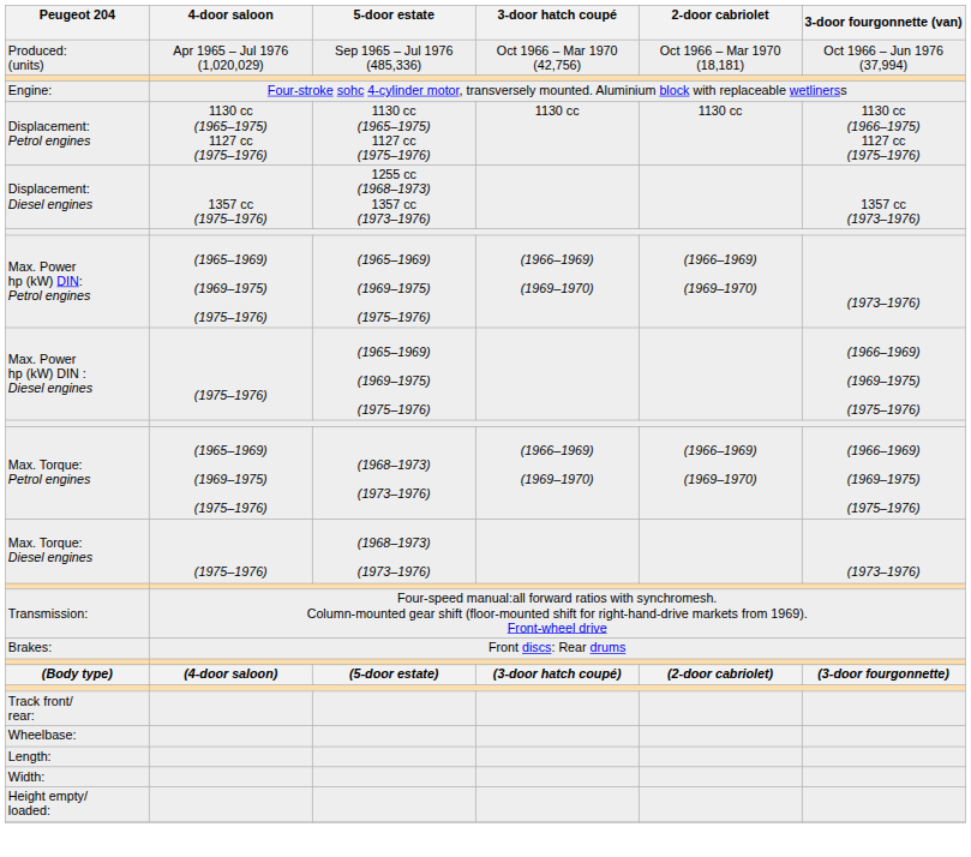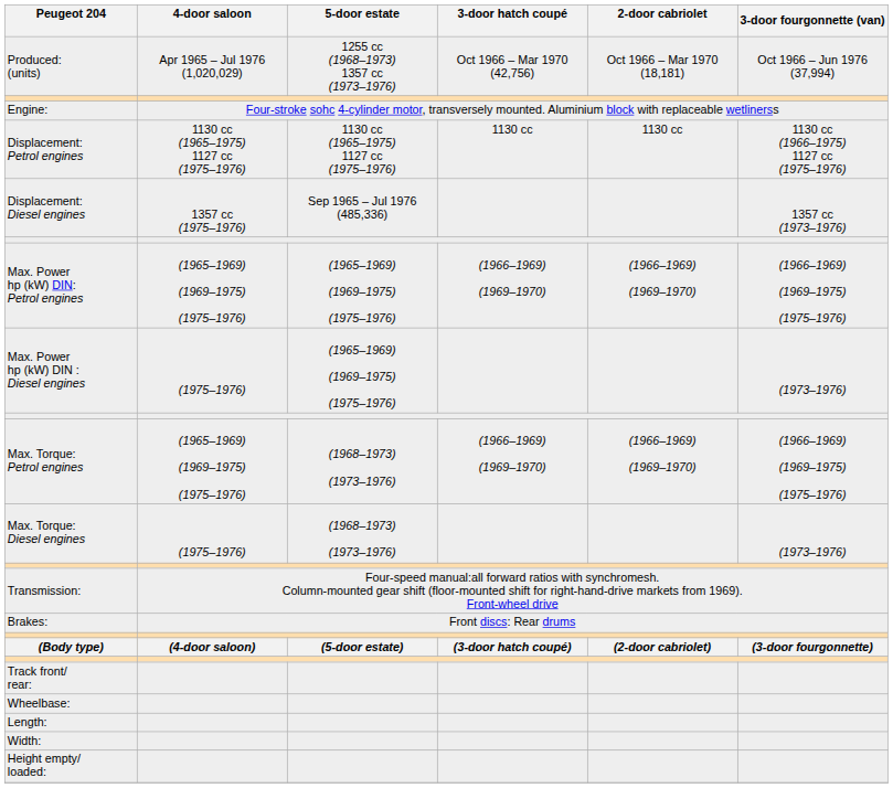Produced: (units) | 5-door estate: Sep 1965 – Jul 1976 (485,336) -> 1255 cc (1968–1973) 1357 cc (1973–1976)
Displacement: Diesel engines | 5-door estate: 1255 cc (1968–1973) 1357 cc (1973–1976) -> Sep 1965 – Jul 1976 (485,336)
Max. Power hp (kW) DIN: Petrol engines | 3-door fourgonnette (van): (1973–1976) -> (1966–1969) (1969–1975) (1975–1976)
Max. Power hp (kW) DIN : Diesel engines | 3-door fourgonnette (van): (1966–1969) (1969–1975) (1975–1976) -> (1973–1976)
